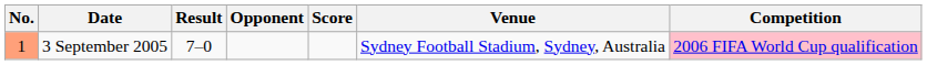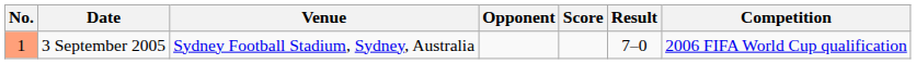columns swapped: Venue <-> Result
3 September 2005 | Competition: pink background -> no background
